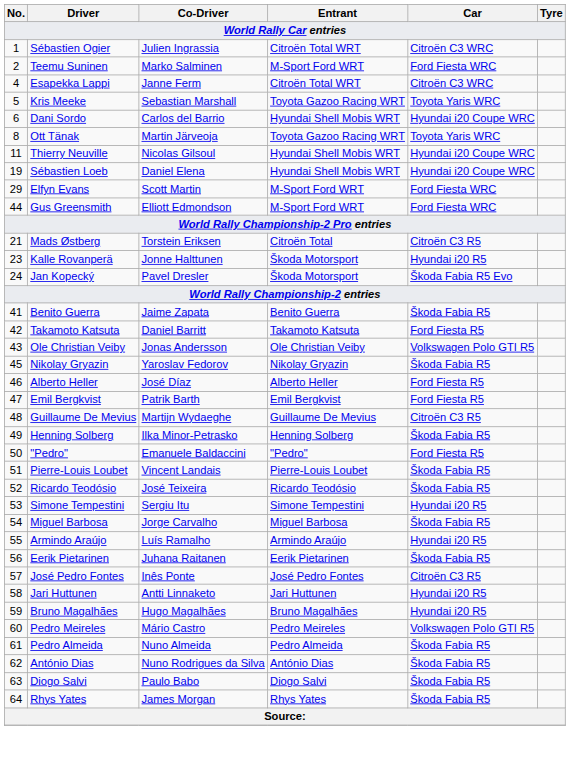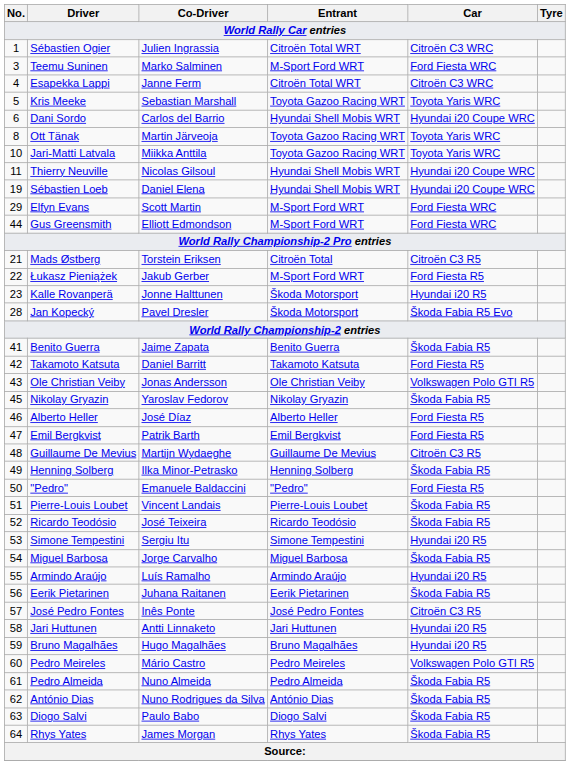Teemu Suninen | No.: 2 -> 3
+ row: 10 | Jari-Matti Latvala | Miikka Anttila | Toyota Gazoo Racing WRT | Toyota Yaris WRC
+ row: 22 | Łukasz Pieniążek | Jakub Gerber | M-Sport Ford WRT | Ford Fiesta R5
Jan Kopecký | No.: 24 -> 28
